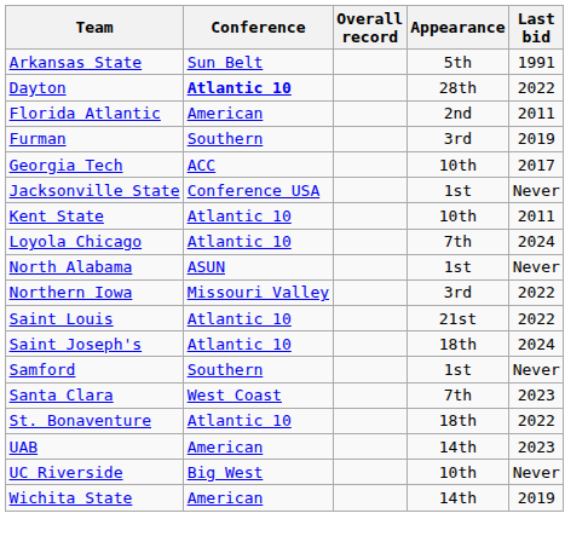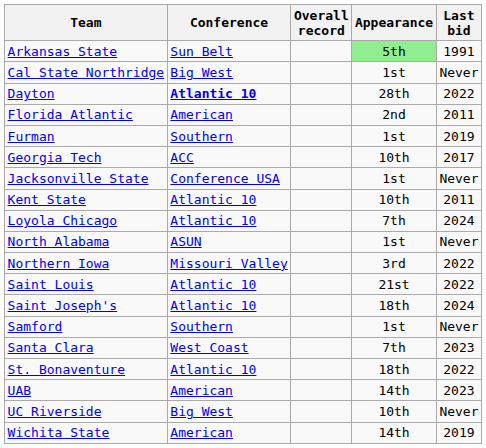Arkansas State | Appearance: no background -> lightgreen background
+ row: Cal State Northridge | Big West | 1st | Never
Furman | Appearance: 3rd -> 1st
